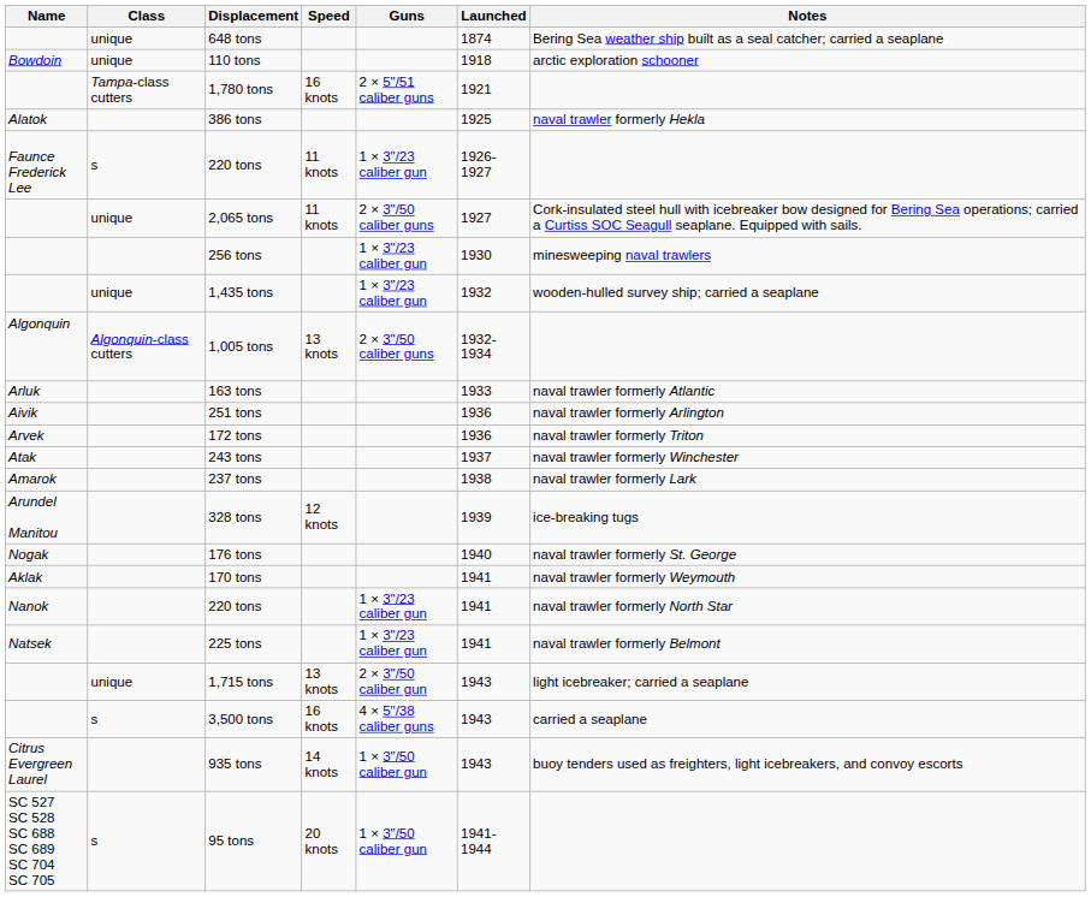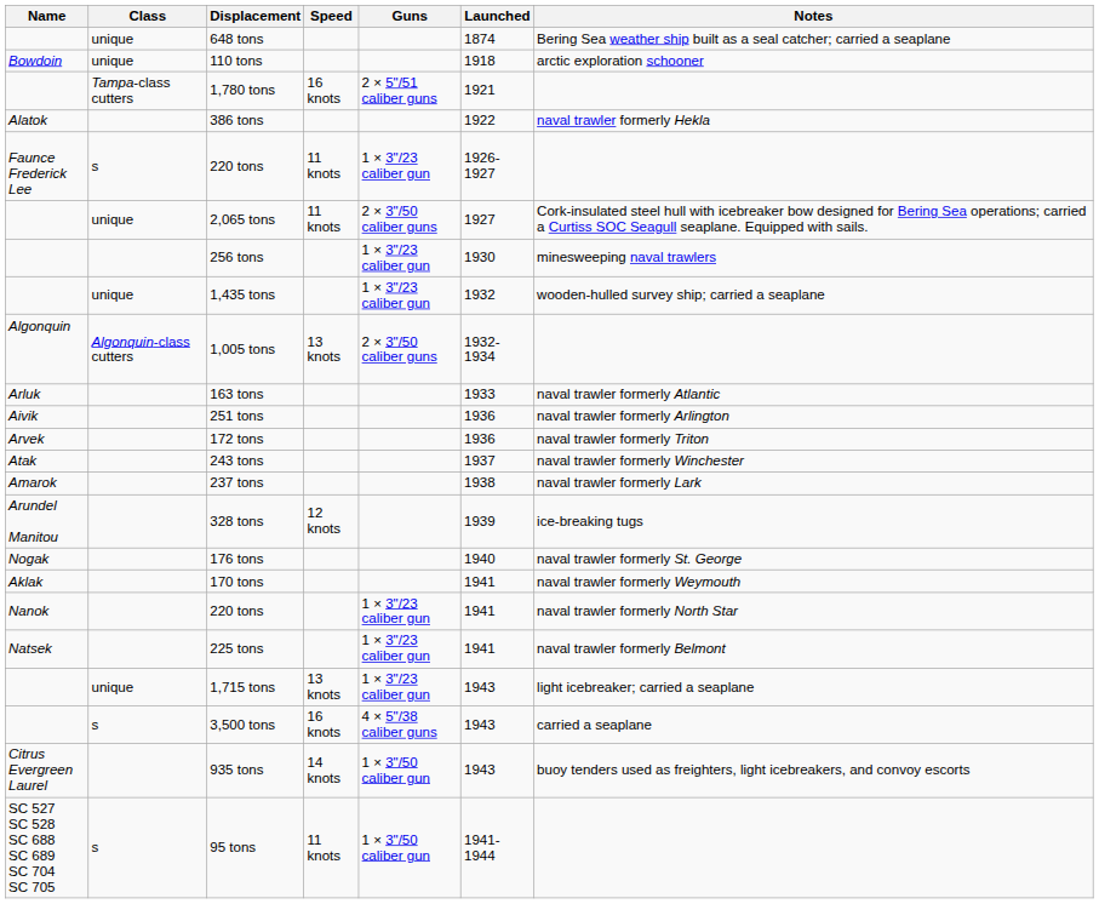386 tons | Launched: 1925 -> 1922
1,715 tons | Guns: 2 × 3"/50 caliber gun -> 1 × 3"/23 caliber gun
95 tons | Speed: 20 knots -> 11 knots
